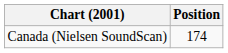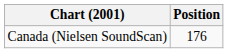Canada (Nielsen SoundScan) | Position: 174 -> 176
